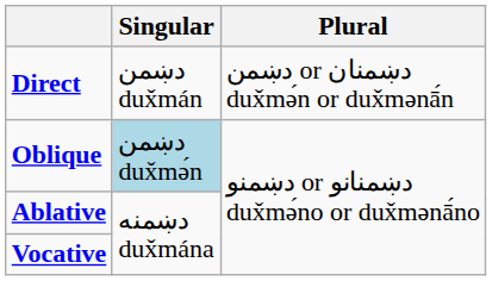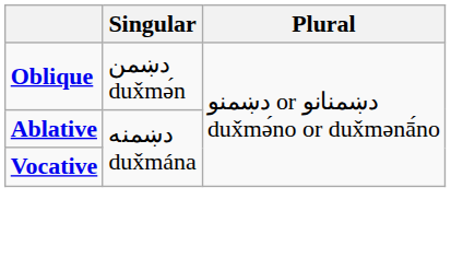- row: Direct | دښمن dux̌mán | دښمن or دښمنان dux̌mə́n or dux̌mənā́n
Oblique | Singular: lightblue background -> no background
